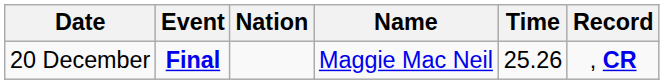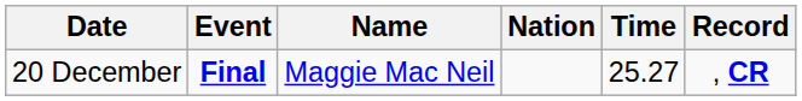columns swapped: Name <-> Nation
20 December | Time: 25.26 -> 25.27
